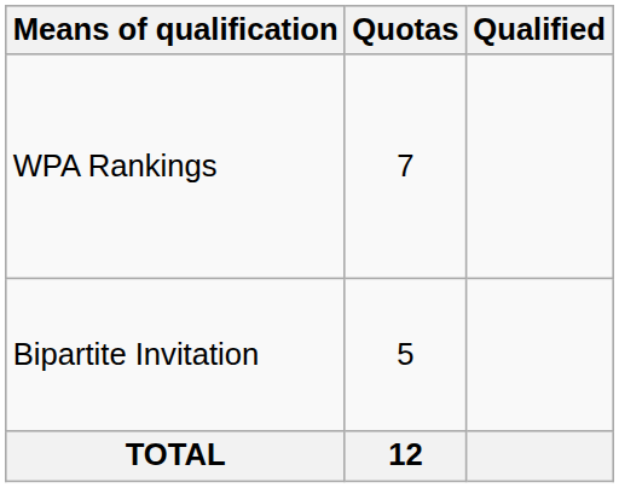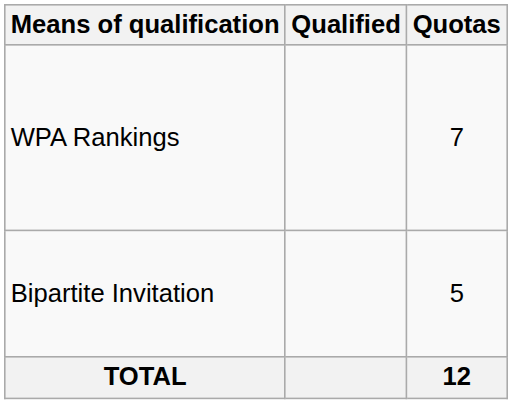columns swapped: Quotas <-> Qualified
